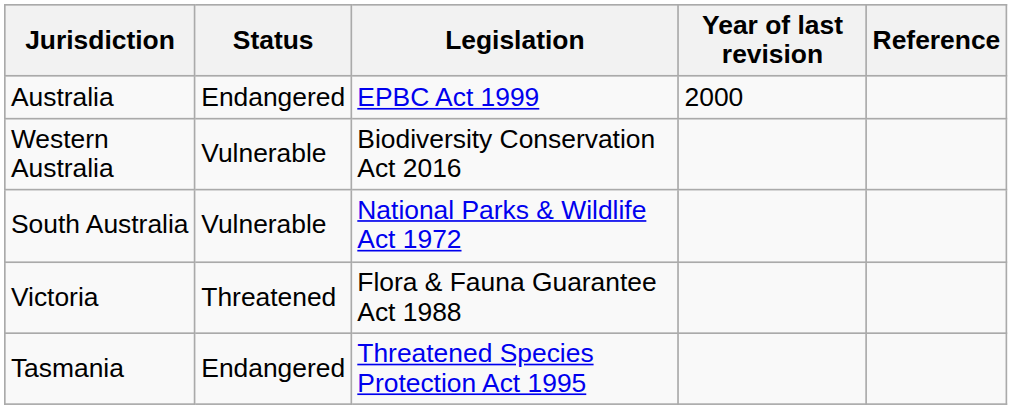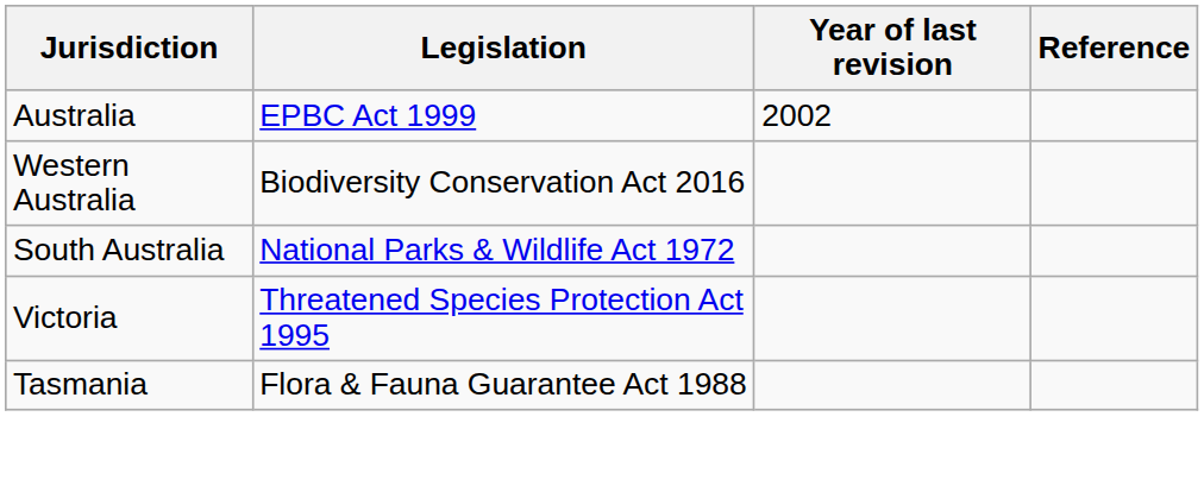- column: Status | Endangered | Vulnerable | Vulnerable | Threatened | Endangered
Australia | Year of last revision: 2000 -> 2002
Victoria | Legislation: Flora & Fauna Guarantee Act 1988 -> Threatened Species Protection Act 1995
Tasmania | Legislation: Threatened Species Protection Act 1995 -> Flora & Fauna Guarantee Act 1988
